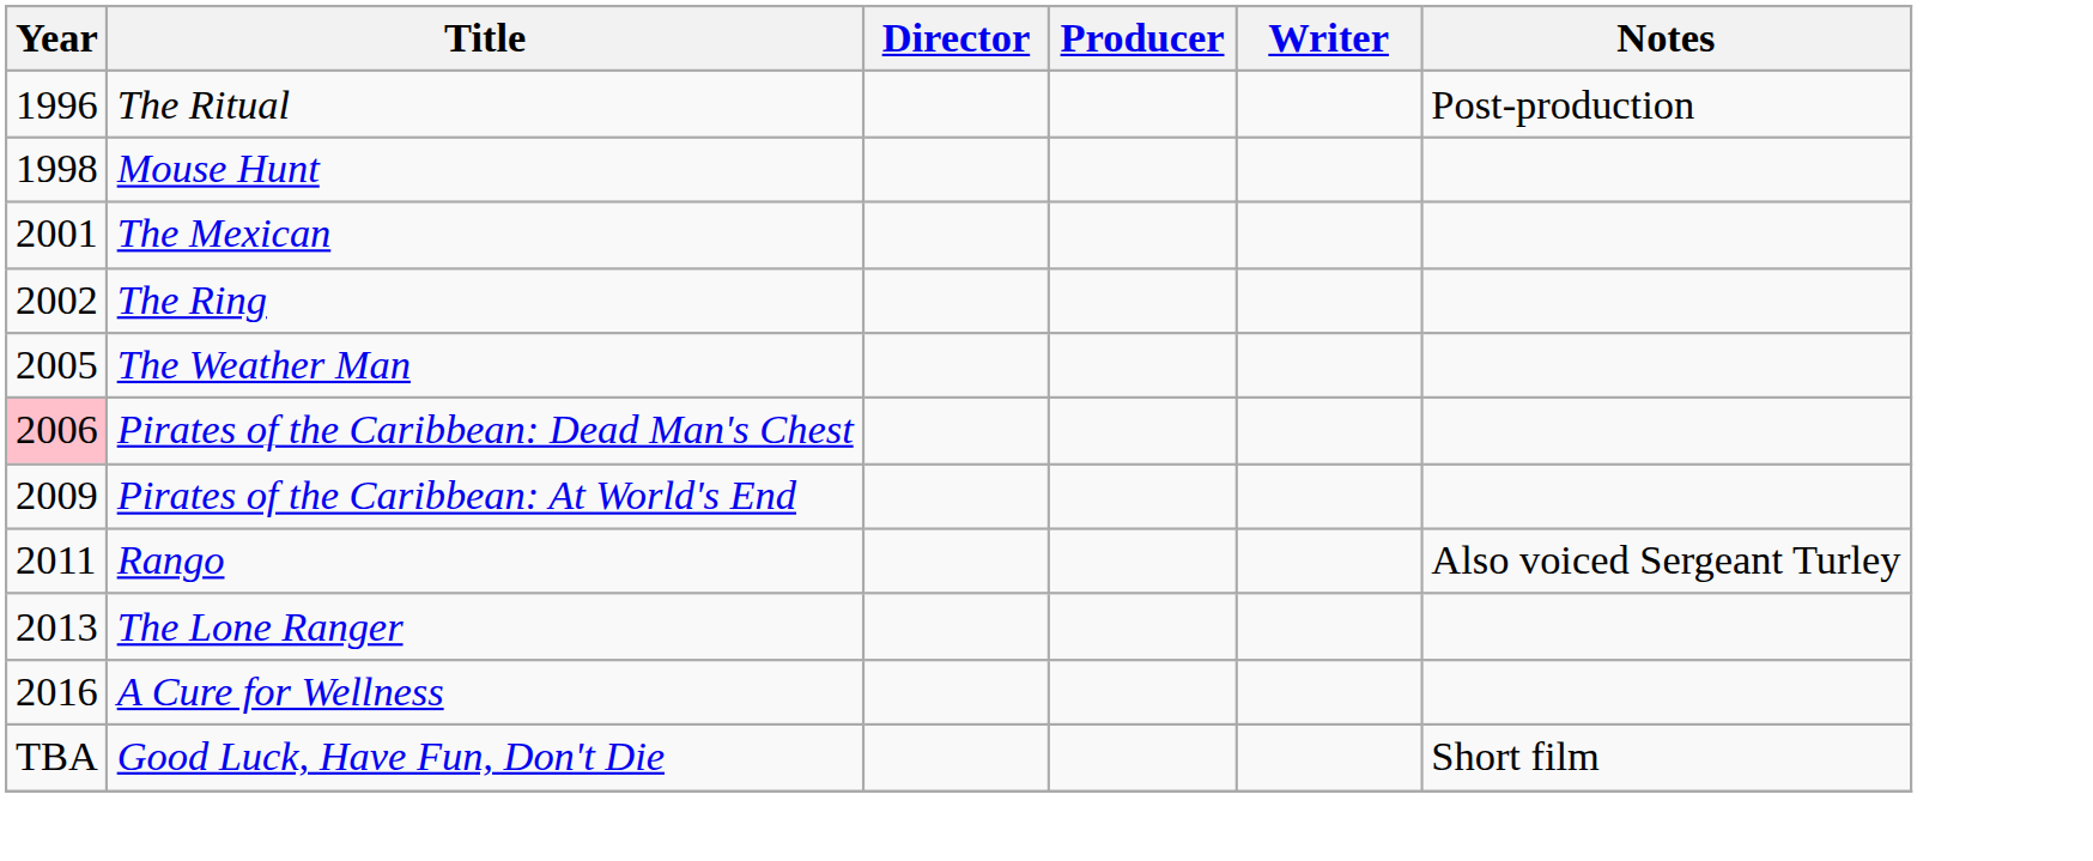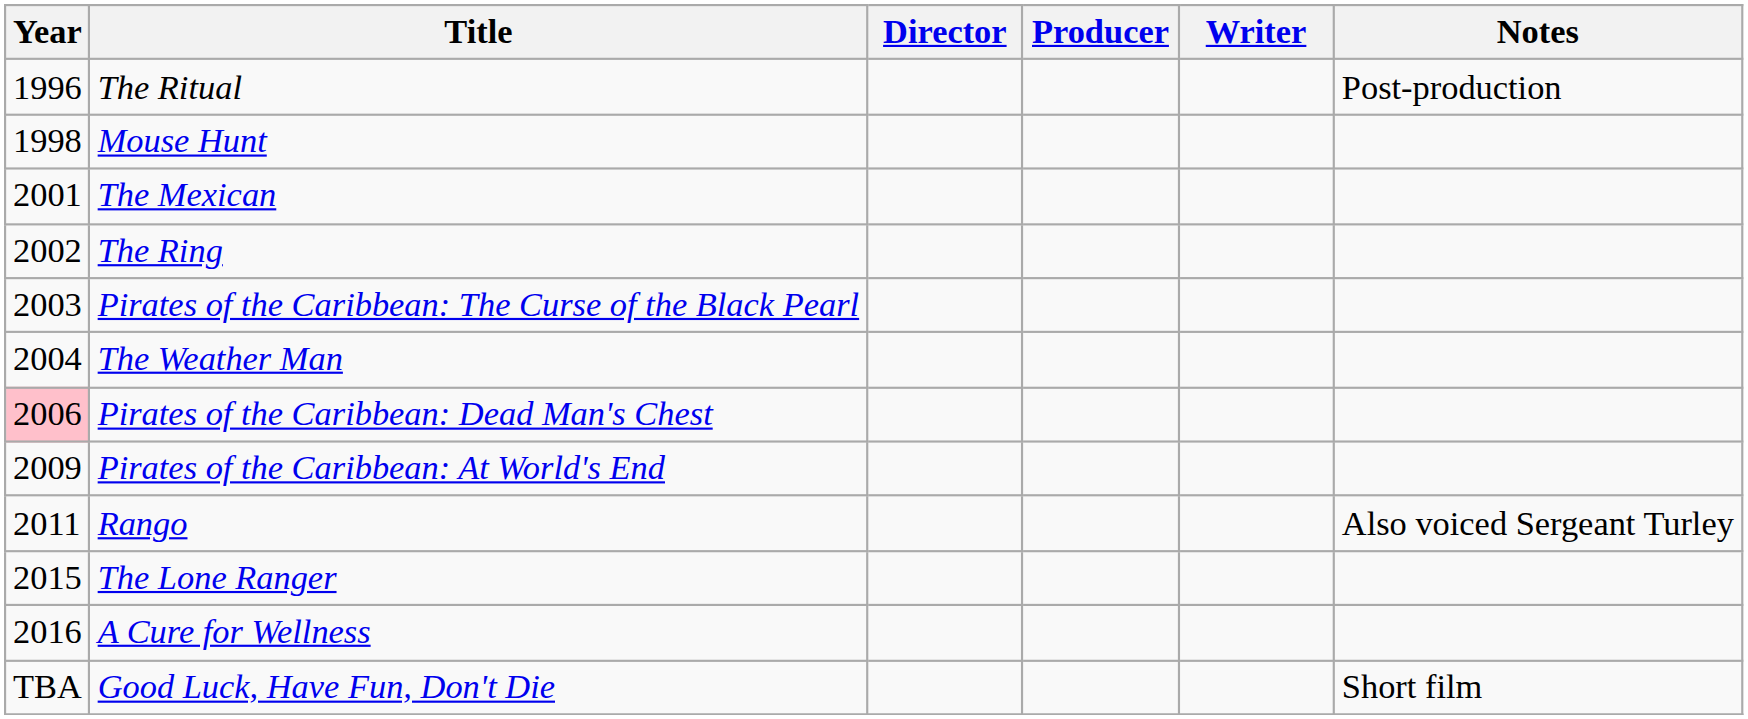+ row: 2003 | Pirates of the Caribbean: The Curse of the Black Pearl
The Weather Man | Year: 2005 -> 2004
The Lone Ranger | Year: 2013 -> 2015
